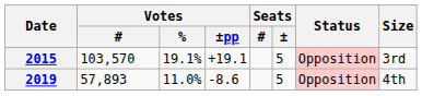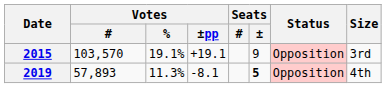2015 | Seats / ±: 5 -> 9
2019 | Votes / %: 11.0% -> 11.3%
2019 | Votes / ±pp: -8.6 -> -8.1
2019 | Seats / ±: normal -> bold
